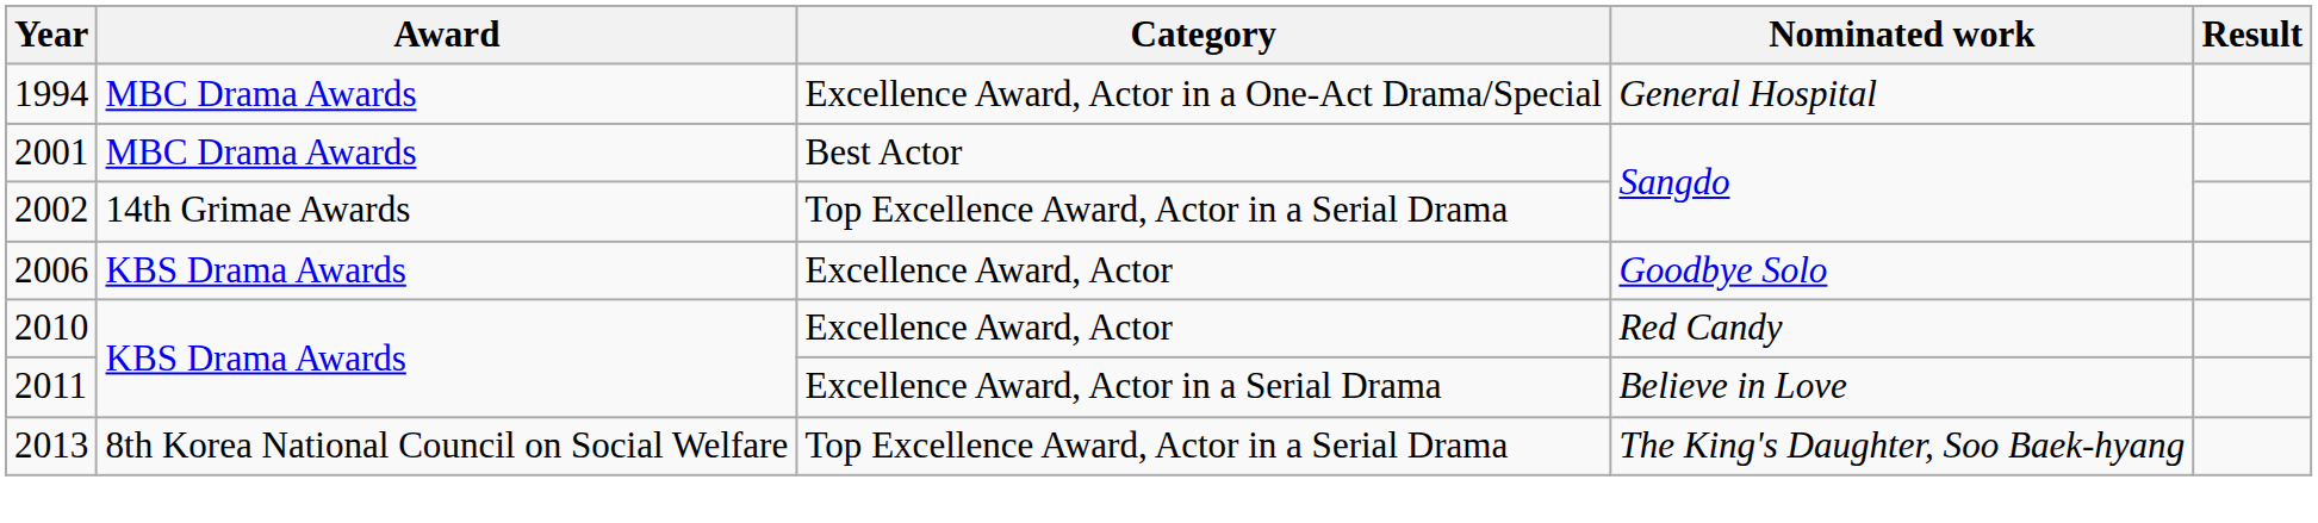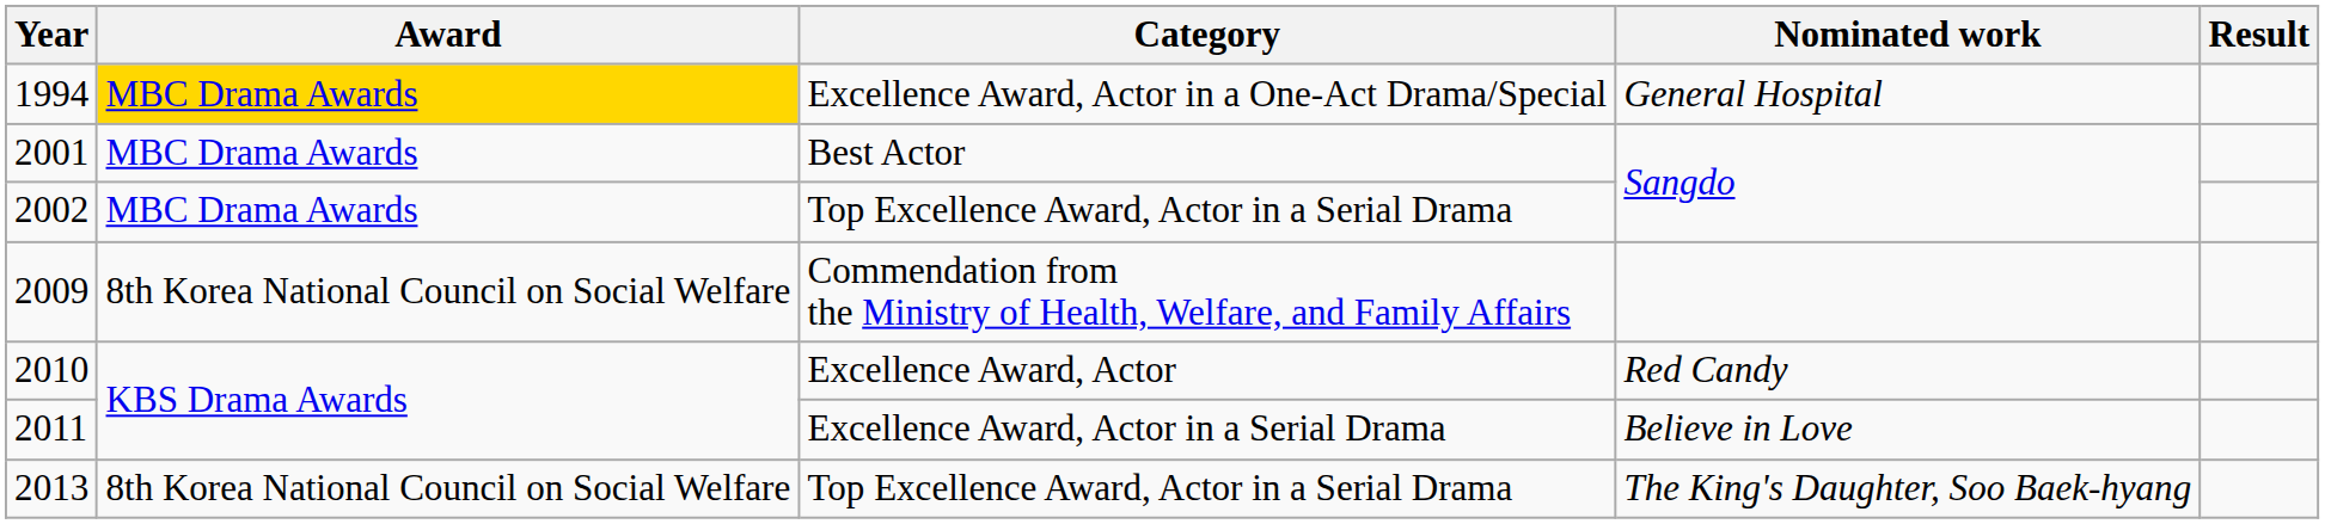1994 | Award: no background -> gold background
2002 | Award: 14th Grimae Awards -> MBC Drama Awards
- row: 2006 | KBS Drama Awards | Excellence Award, Actor | Goodbye Solo
+ row: 2009 | 8th Korea National Council on Social Welfare | Commendation from the Ministry of Health, Welfare, and Family Affairs
